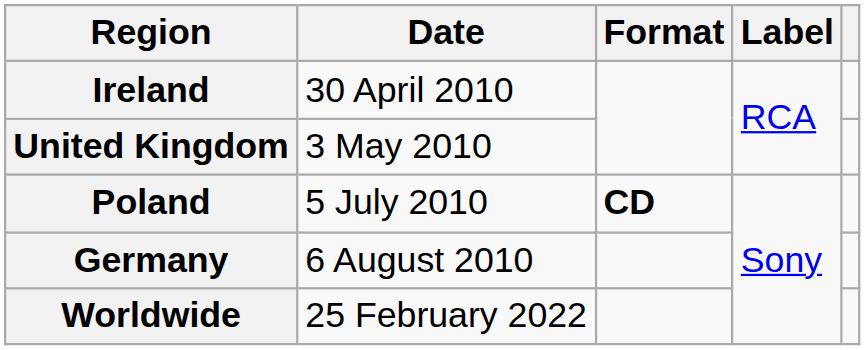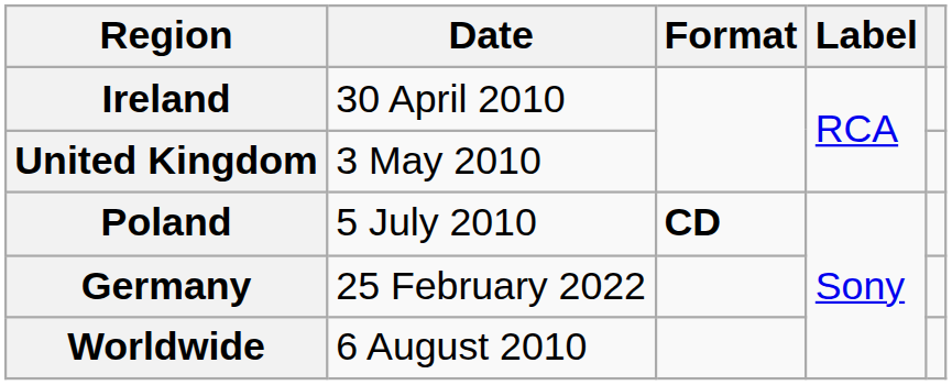Germany | Date: 6 August 2010 -> 25 February 2022
Worldwide | Date: 25 February 2022 -> 6 August 2010
